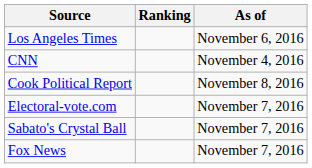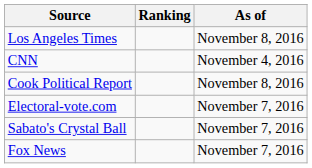Los Angeles Times | As of: November 6, 2016 -> November 8, 2016
